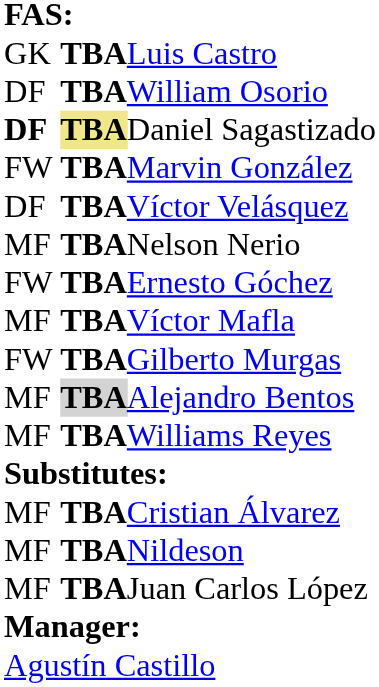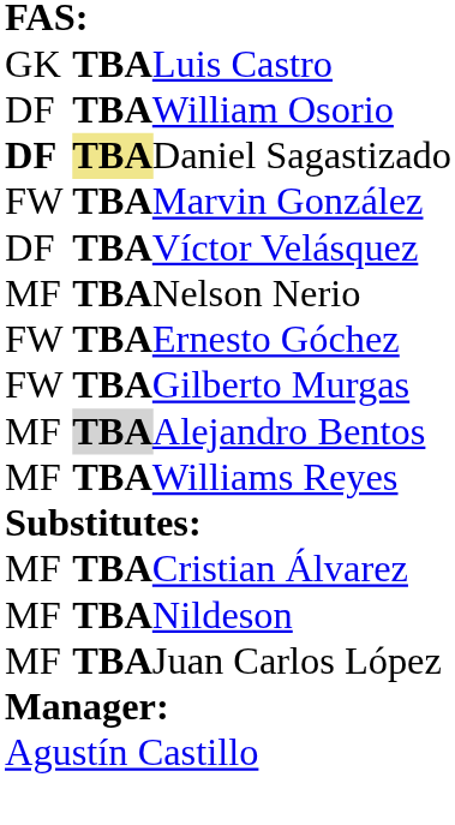- row: MF | TBA | Víctor Mafla
